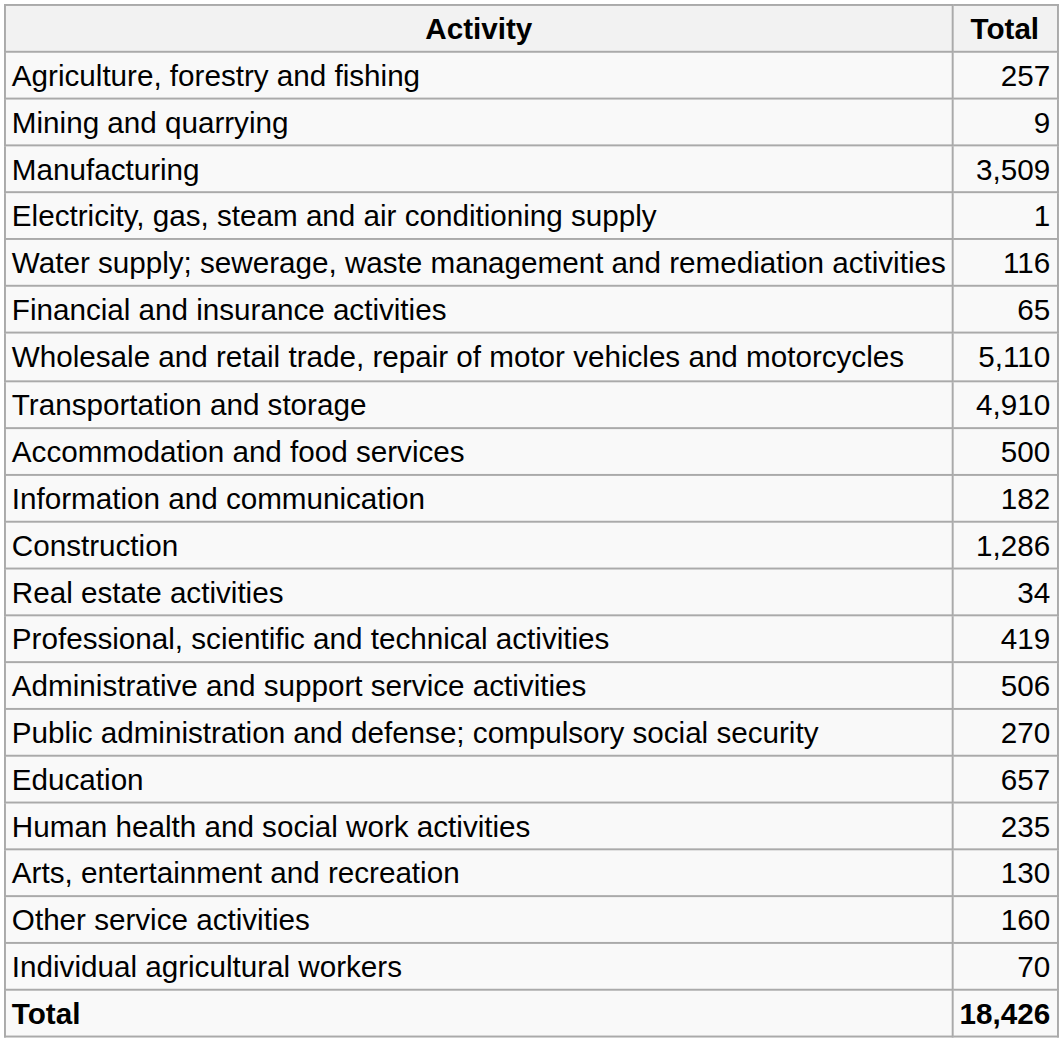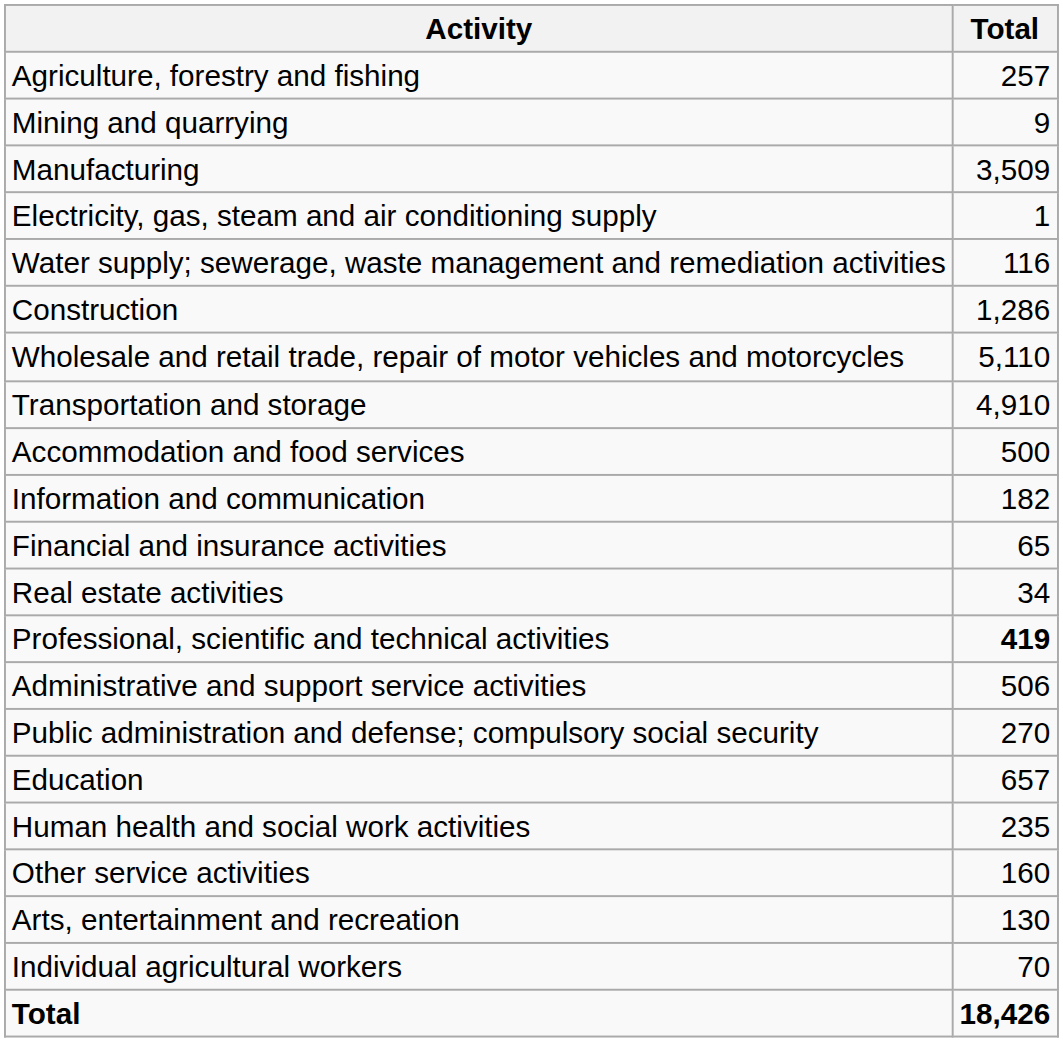rows swapped: Construction <-> Financial and insurance activities
Professional, scientific and technical activities | Total: normal -> bold
rows swapped: Arts, entertainment and recreation <-> Other service activities
